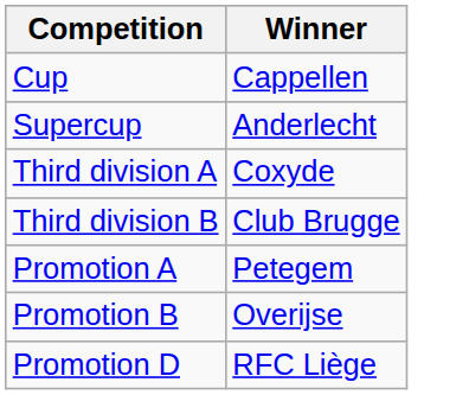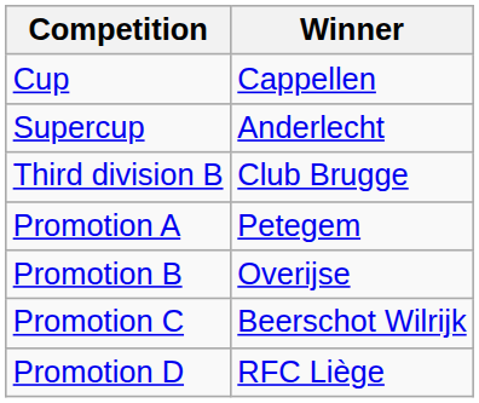- row: Third division A | Coxyde
+ row: Promotion C | Beerschot Wilrijk
